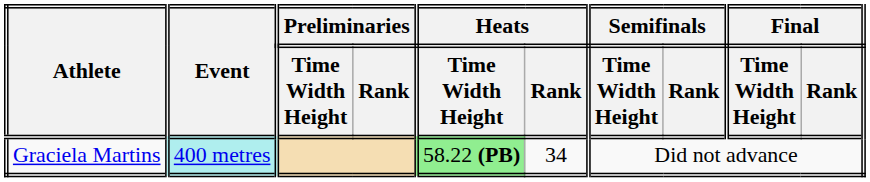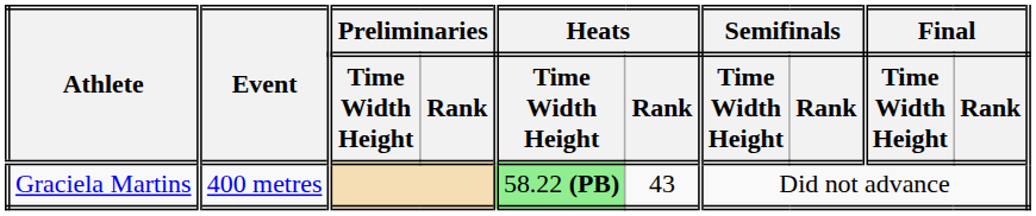Graciela Martins | Event: paleturquoise background -> no background
Graciela Martins | Heats / Rank: 34 -> 43
